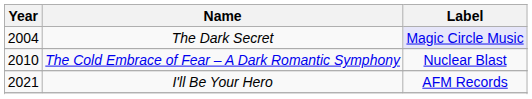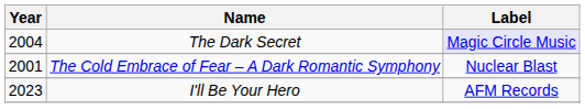The Cold Embrace of Fear – A Dark Romantic Symphony | Year: 2010 -> 2001
I'll Be Your Hero | Year: 2021 -> 2023
